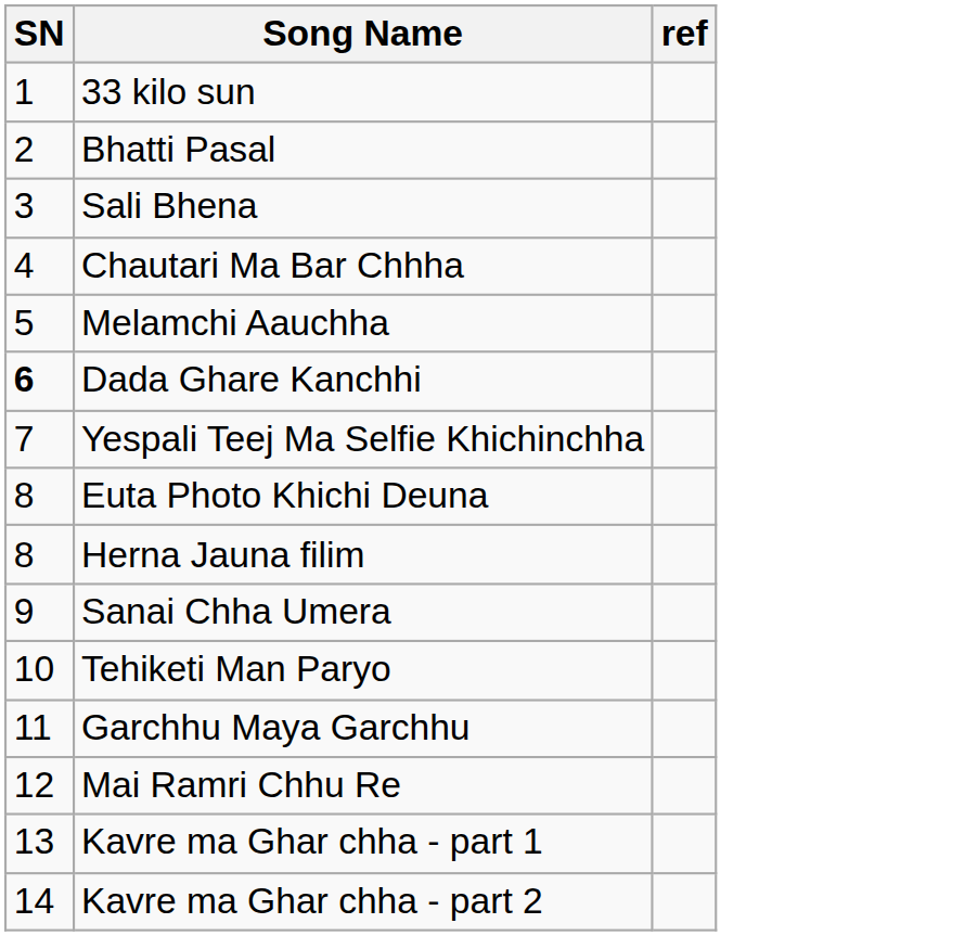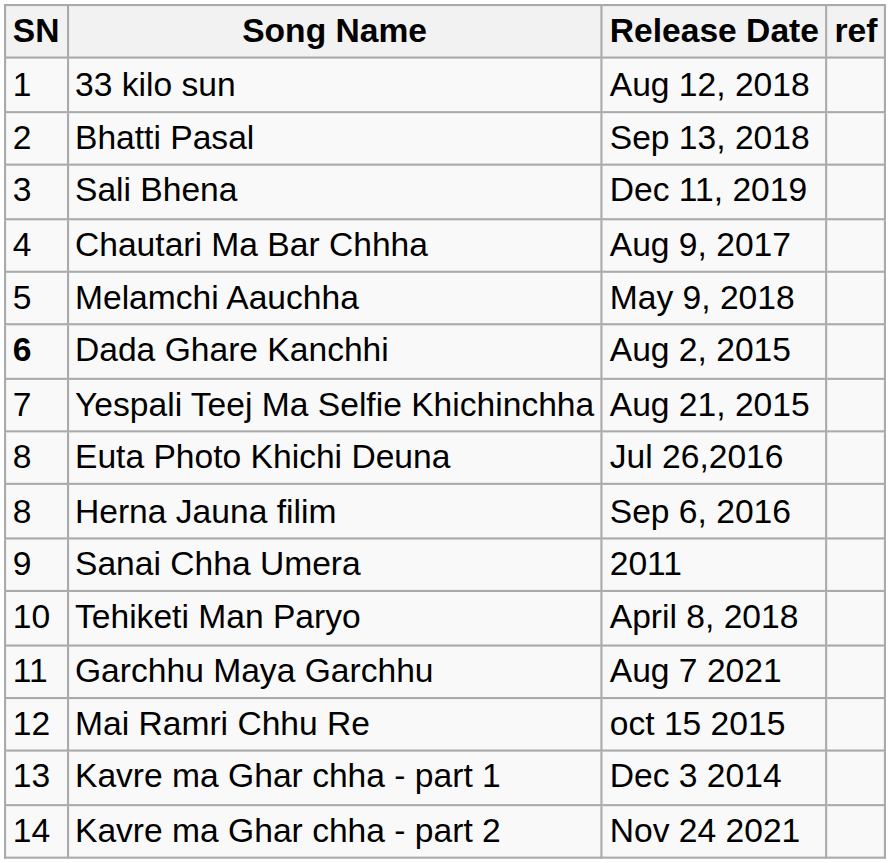+ column: Release Date | Aug 12, 2018 | Sep 13, 2018 | Dec 11, 2019 | Aug 9, 2017 | May 9, 2018 | Aug 2, 2015 | Aug 21, 2015 | Jul 26,2016 | Sep 6, 2016 | 2011 | April 8, 2018 | Aug 7 2021 | oct 15 2015 | Dec 3 2014 | Nov 24 2021
